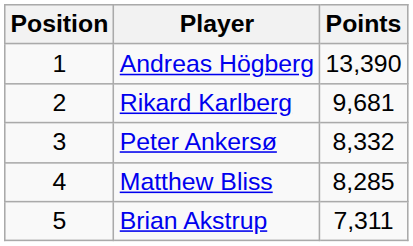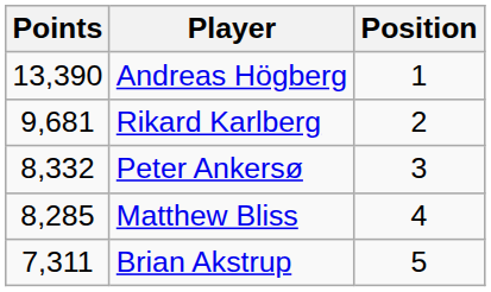columns swapped: Position <-> Points
